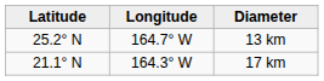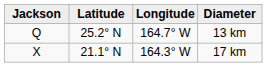+ column: Jackson | Q | X
